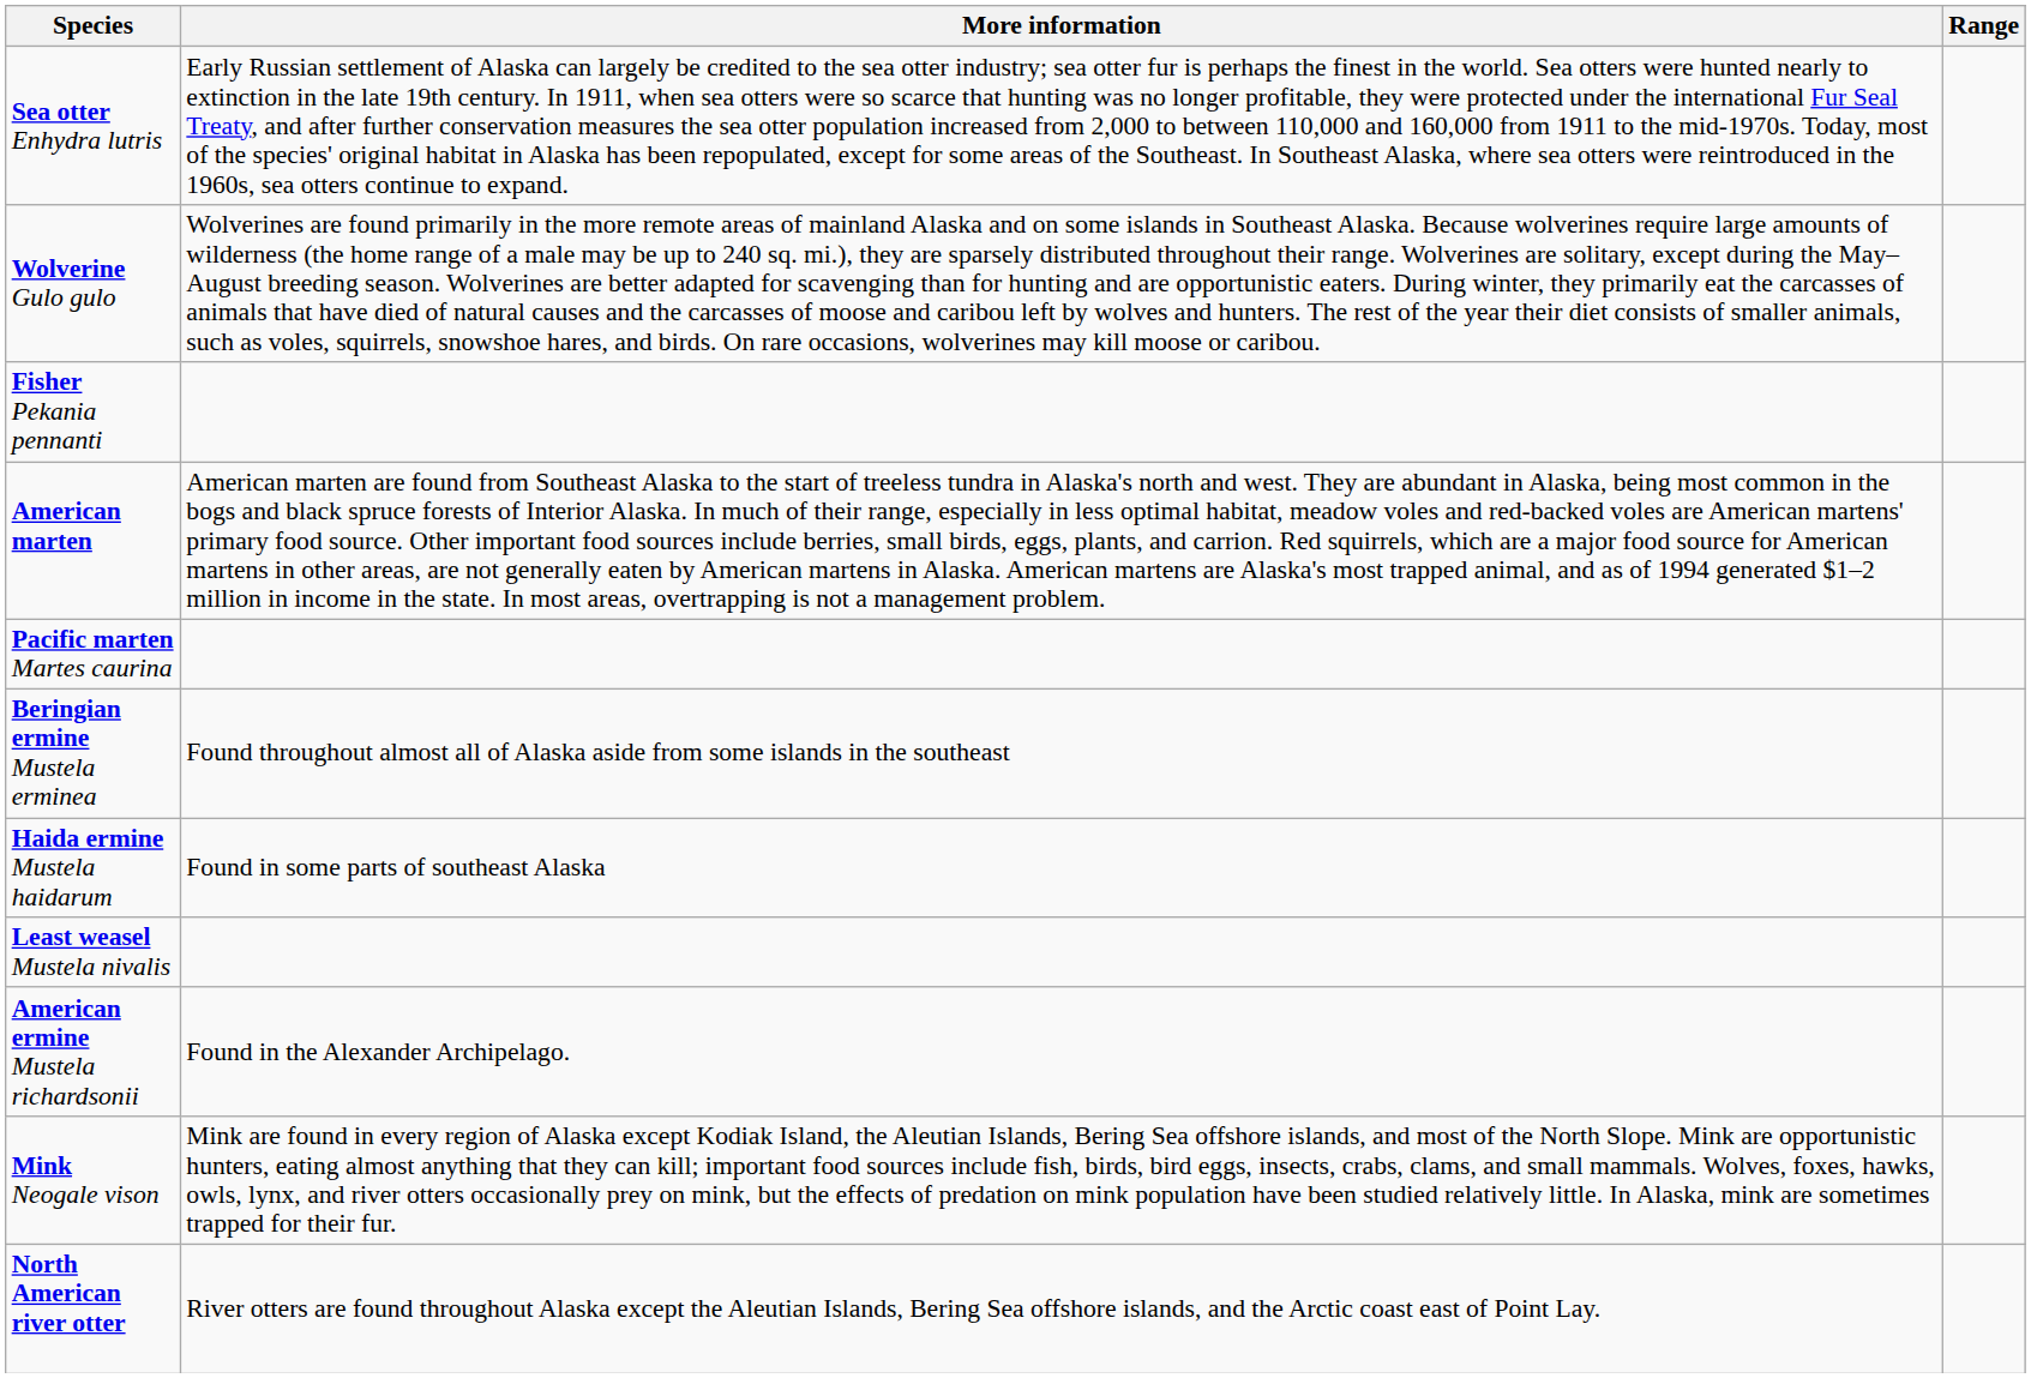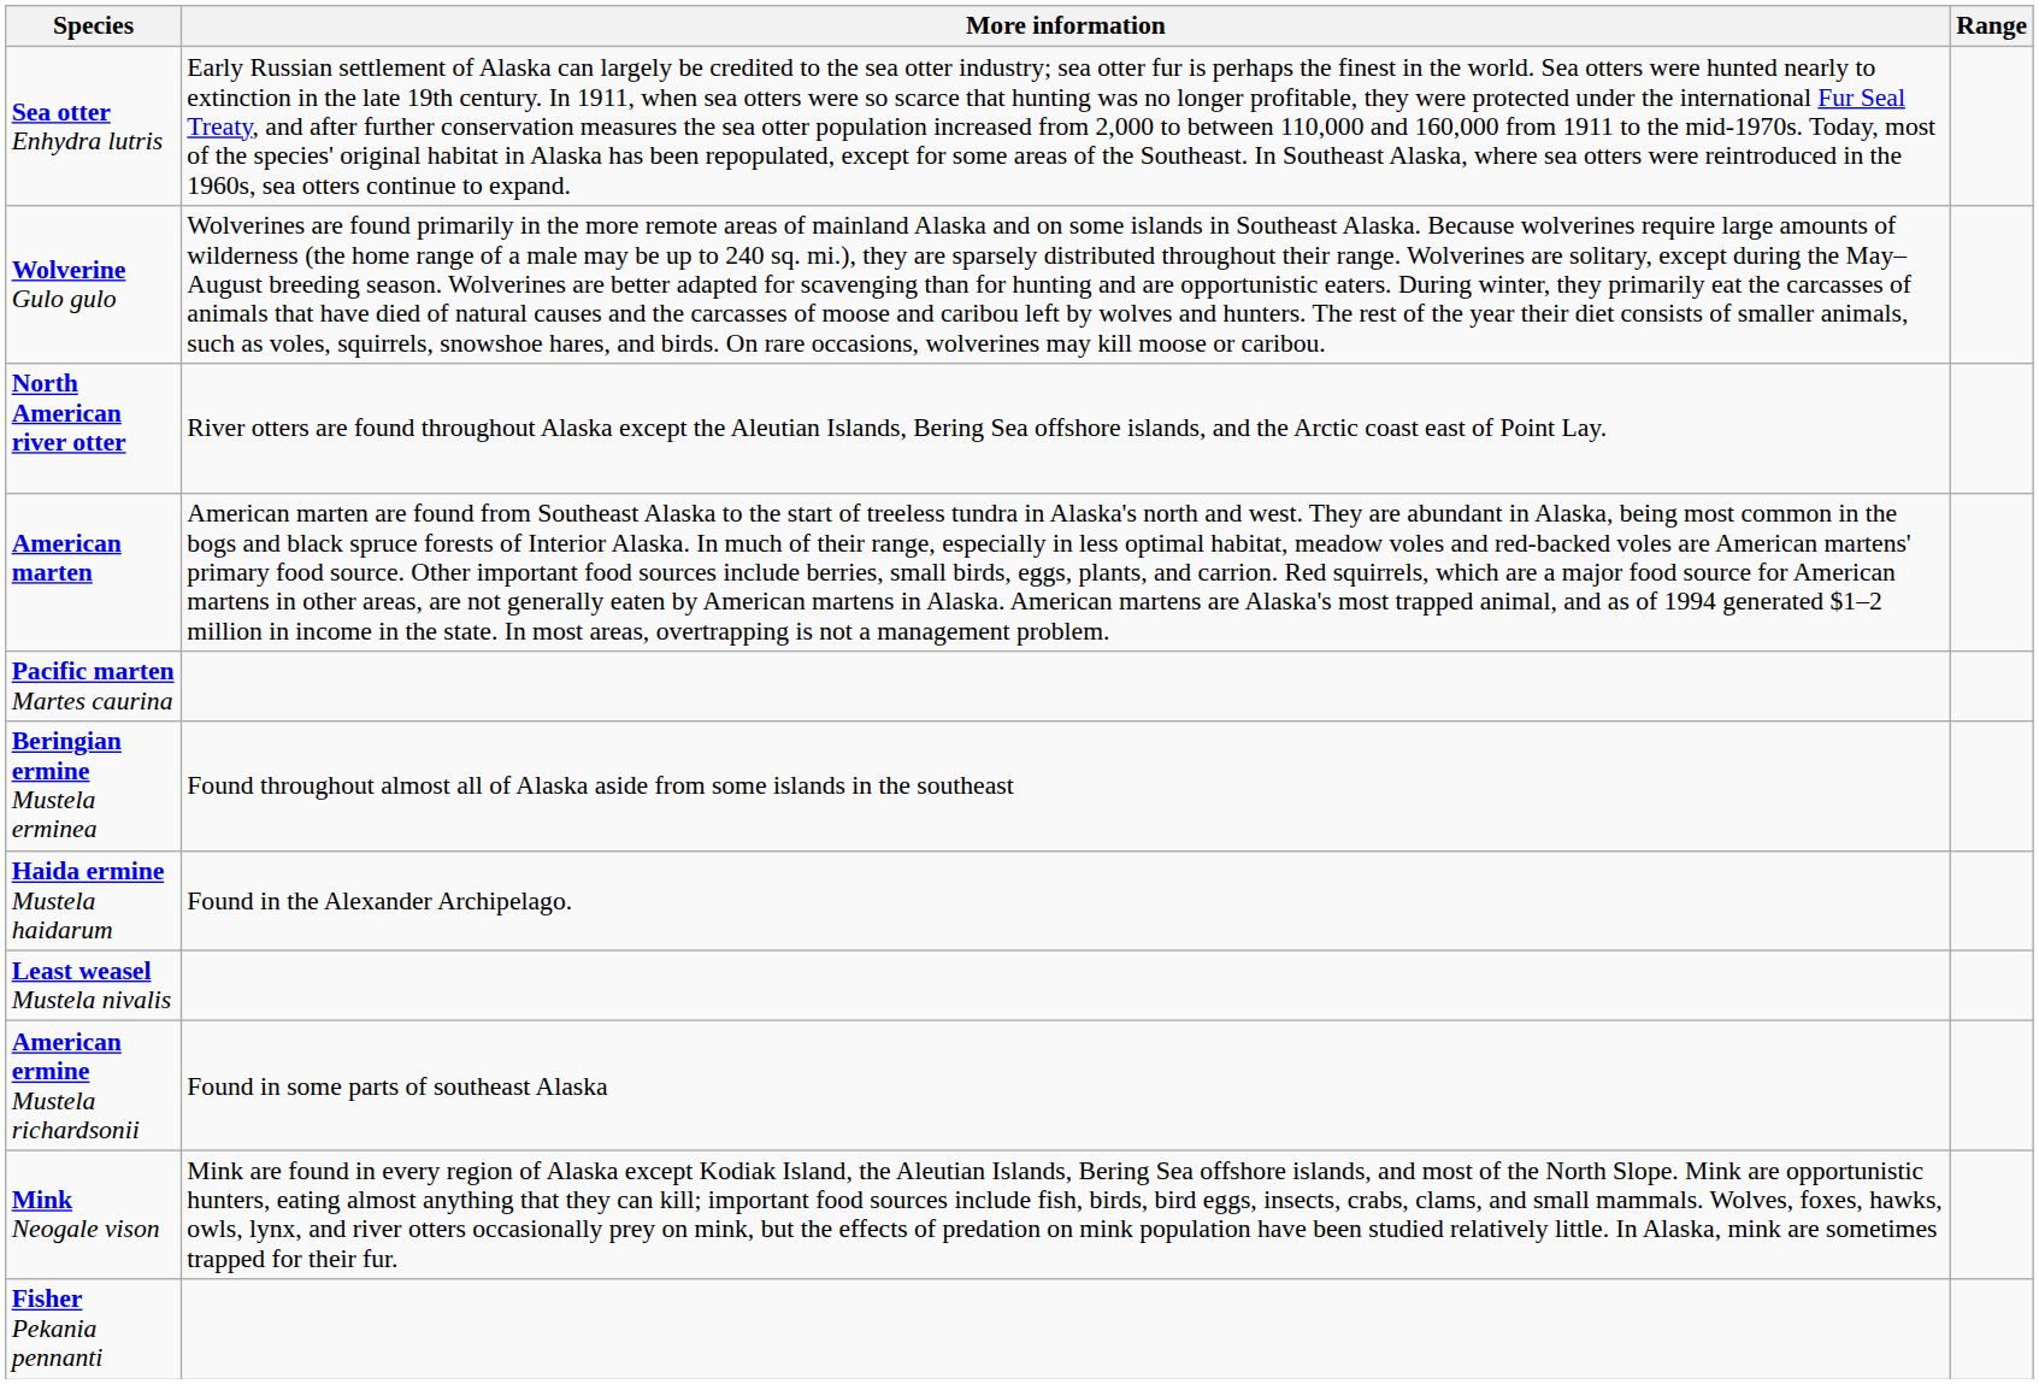rows swapped: North American river otter <-> Fisher Pekania pennanti
Haida ermine Mustela haidarum | More information: Found in some parts of southeast Alaska -> Found in the Alexander Archipelago.
American ermine Mustela richardsonii | More information: Found in the Alexander Archipelago. -> Found in some parts of southeast Alaska
